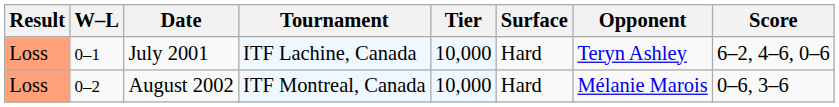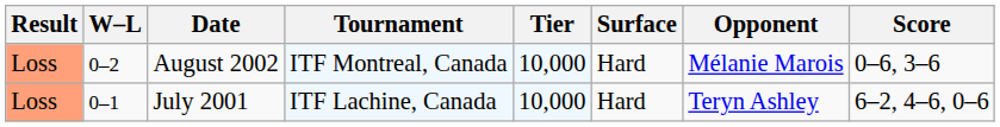rows swapped: July 2001 <-> August 2002
